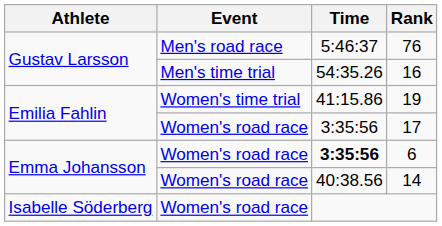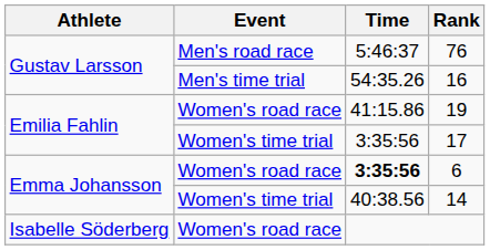19 | Event: Women's time trial -> Women's road race
17 | Event: Women's road race -> Women's time trial
14 | Event: Women's road race -> Women's time trial
